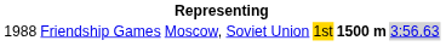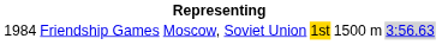Friendship Games | column 1: 1988 -> 1984
Friendship Games | column 5: bold -> normal
